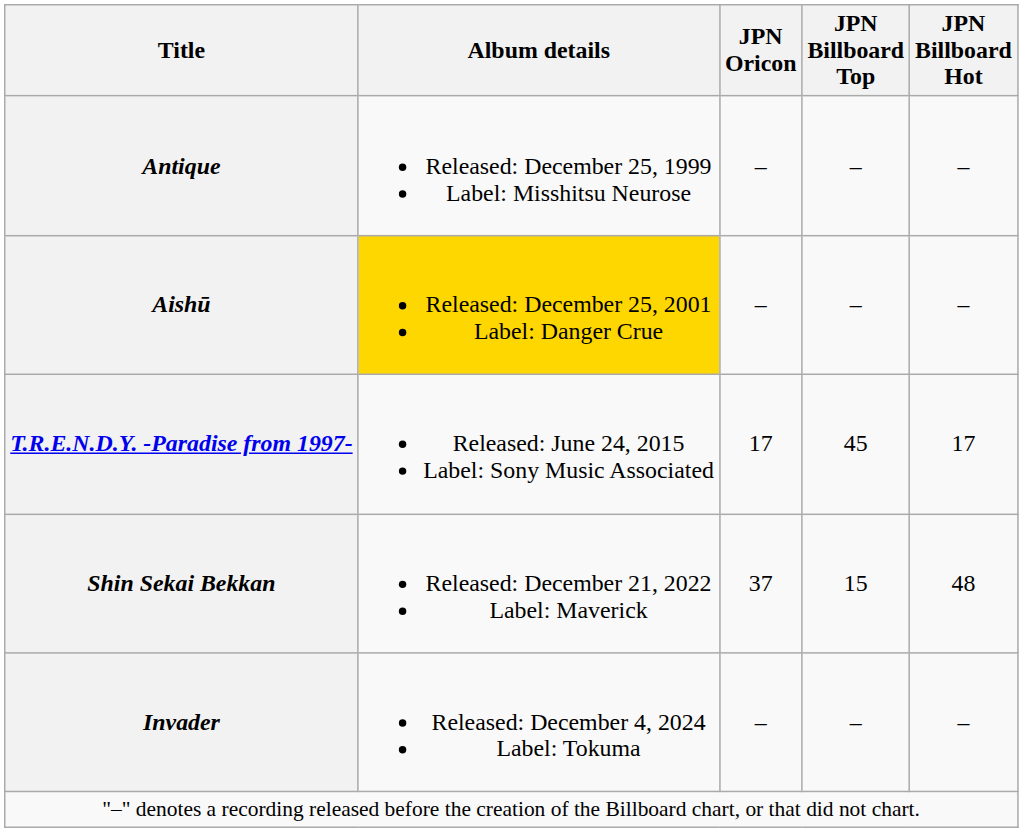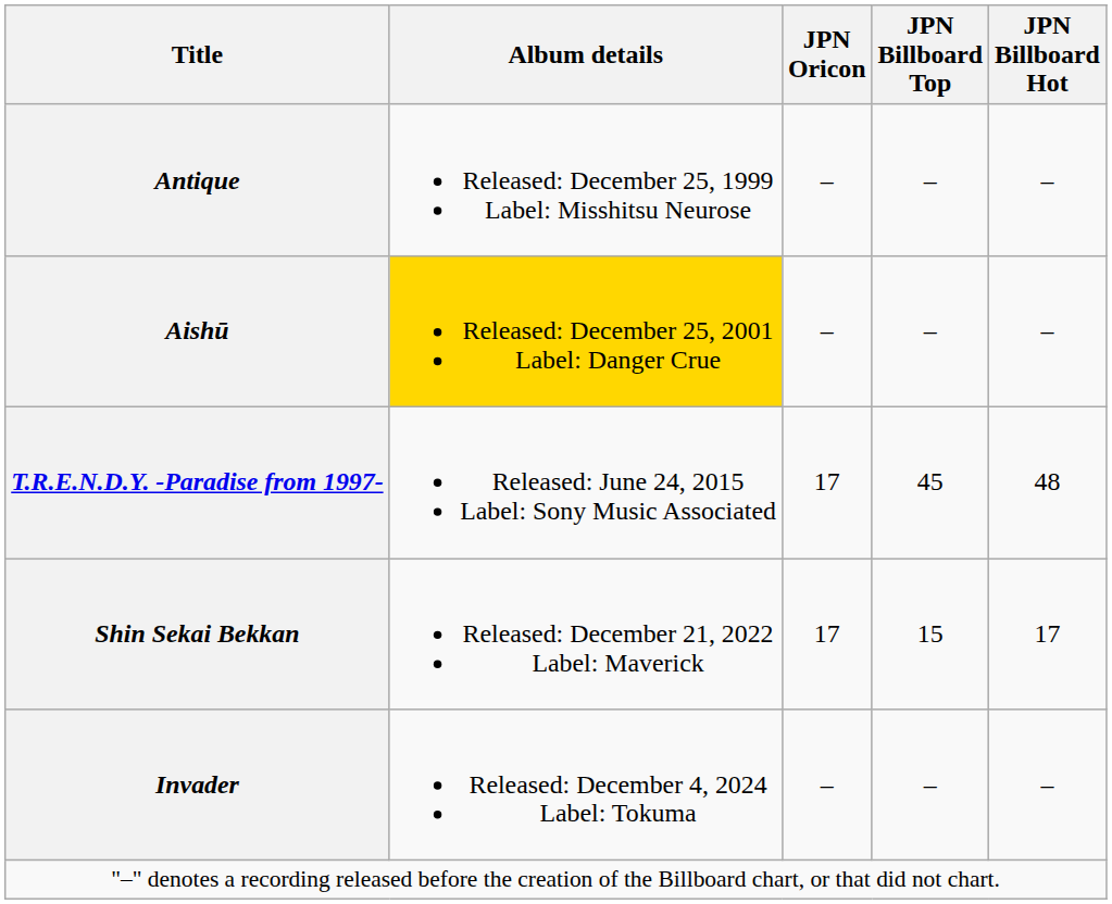T.R.E.N.D.Y. -Paradise from 1997- | JPN Billboard Hot: 17 -> 48
Shin Sekai Bekkan | JPN Oricon: 37 -> 17
Shin Sekai Bekkan | JPN Billboard Hot: 48 -> 17
